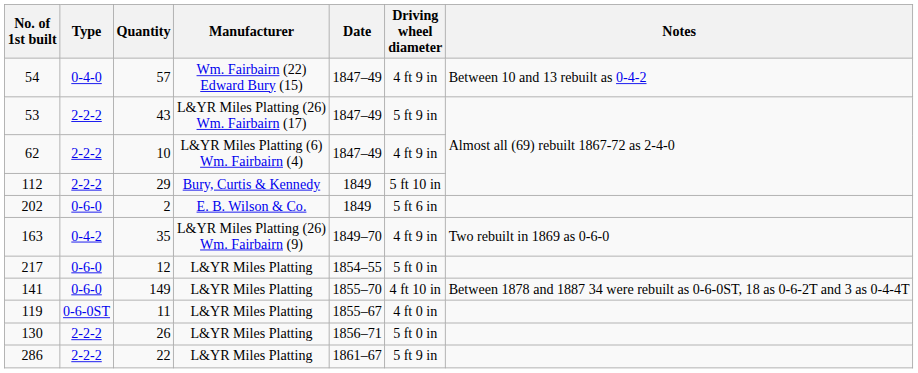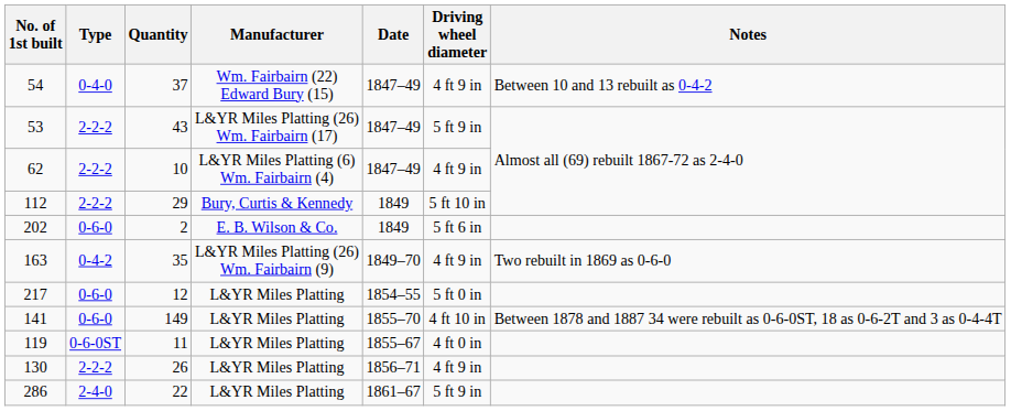54 | Quantity: 57 -> 37
130 | Driving wheel diameter: 5 ft 0 in -> 4 ft 9 in
286 | Type: 2-2-2 -> 2-4-0
